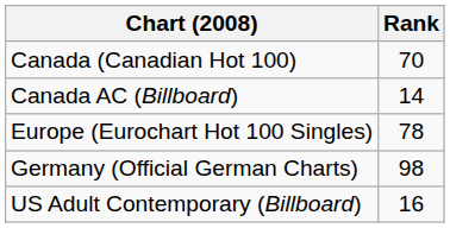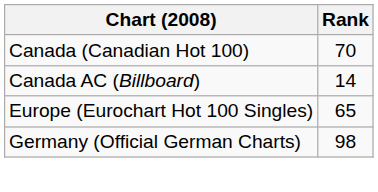Europe (Eurochart Hot 100 Singles) | Rank: 78 -> 65
- row: US Adult Contemporary (Billboard) | 16
